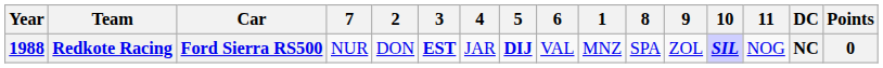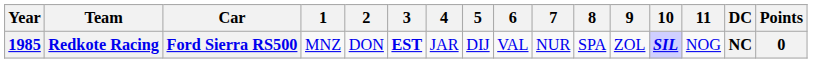columns swapped: 1 <-> 7
Redkote Racing | Year: 1988 -> 1985
Redkote Racing | 5: bold -> normal
